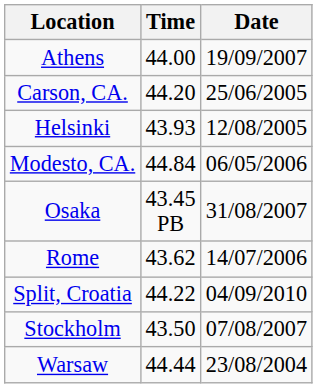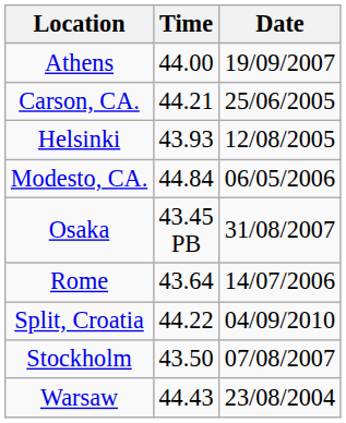Carson, CA. | Time: 44.20 -> 44.21
Rome | Time: 43.62 -> 43.64
Warsaw | Time: 44.44 -> 44.43
